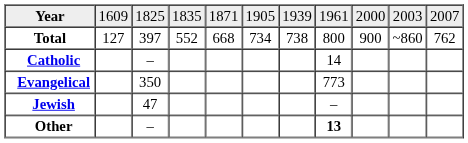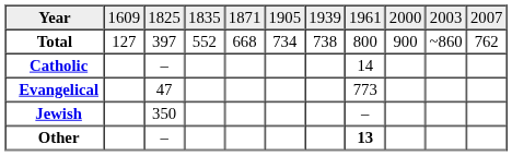Evangelical | column 3: 350 -> 47
Jewish | column 3: 47 -> 350
